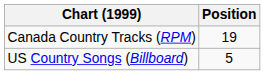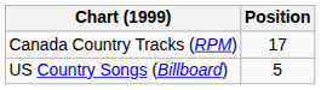Canada Country Tracks (RPM) | Position: 19 -> 17
